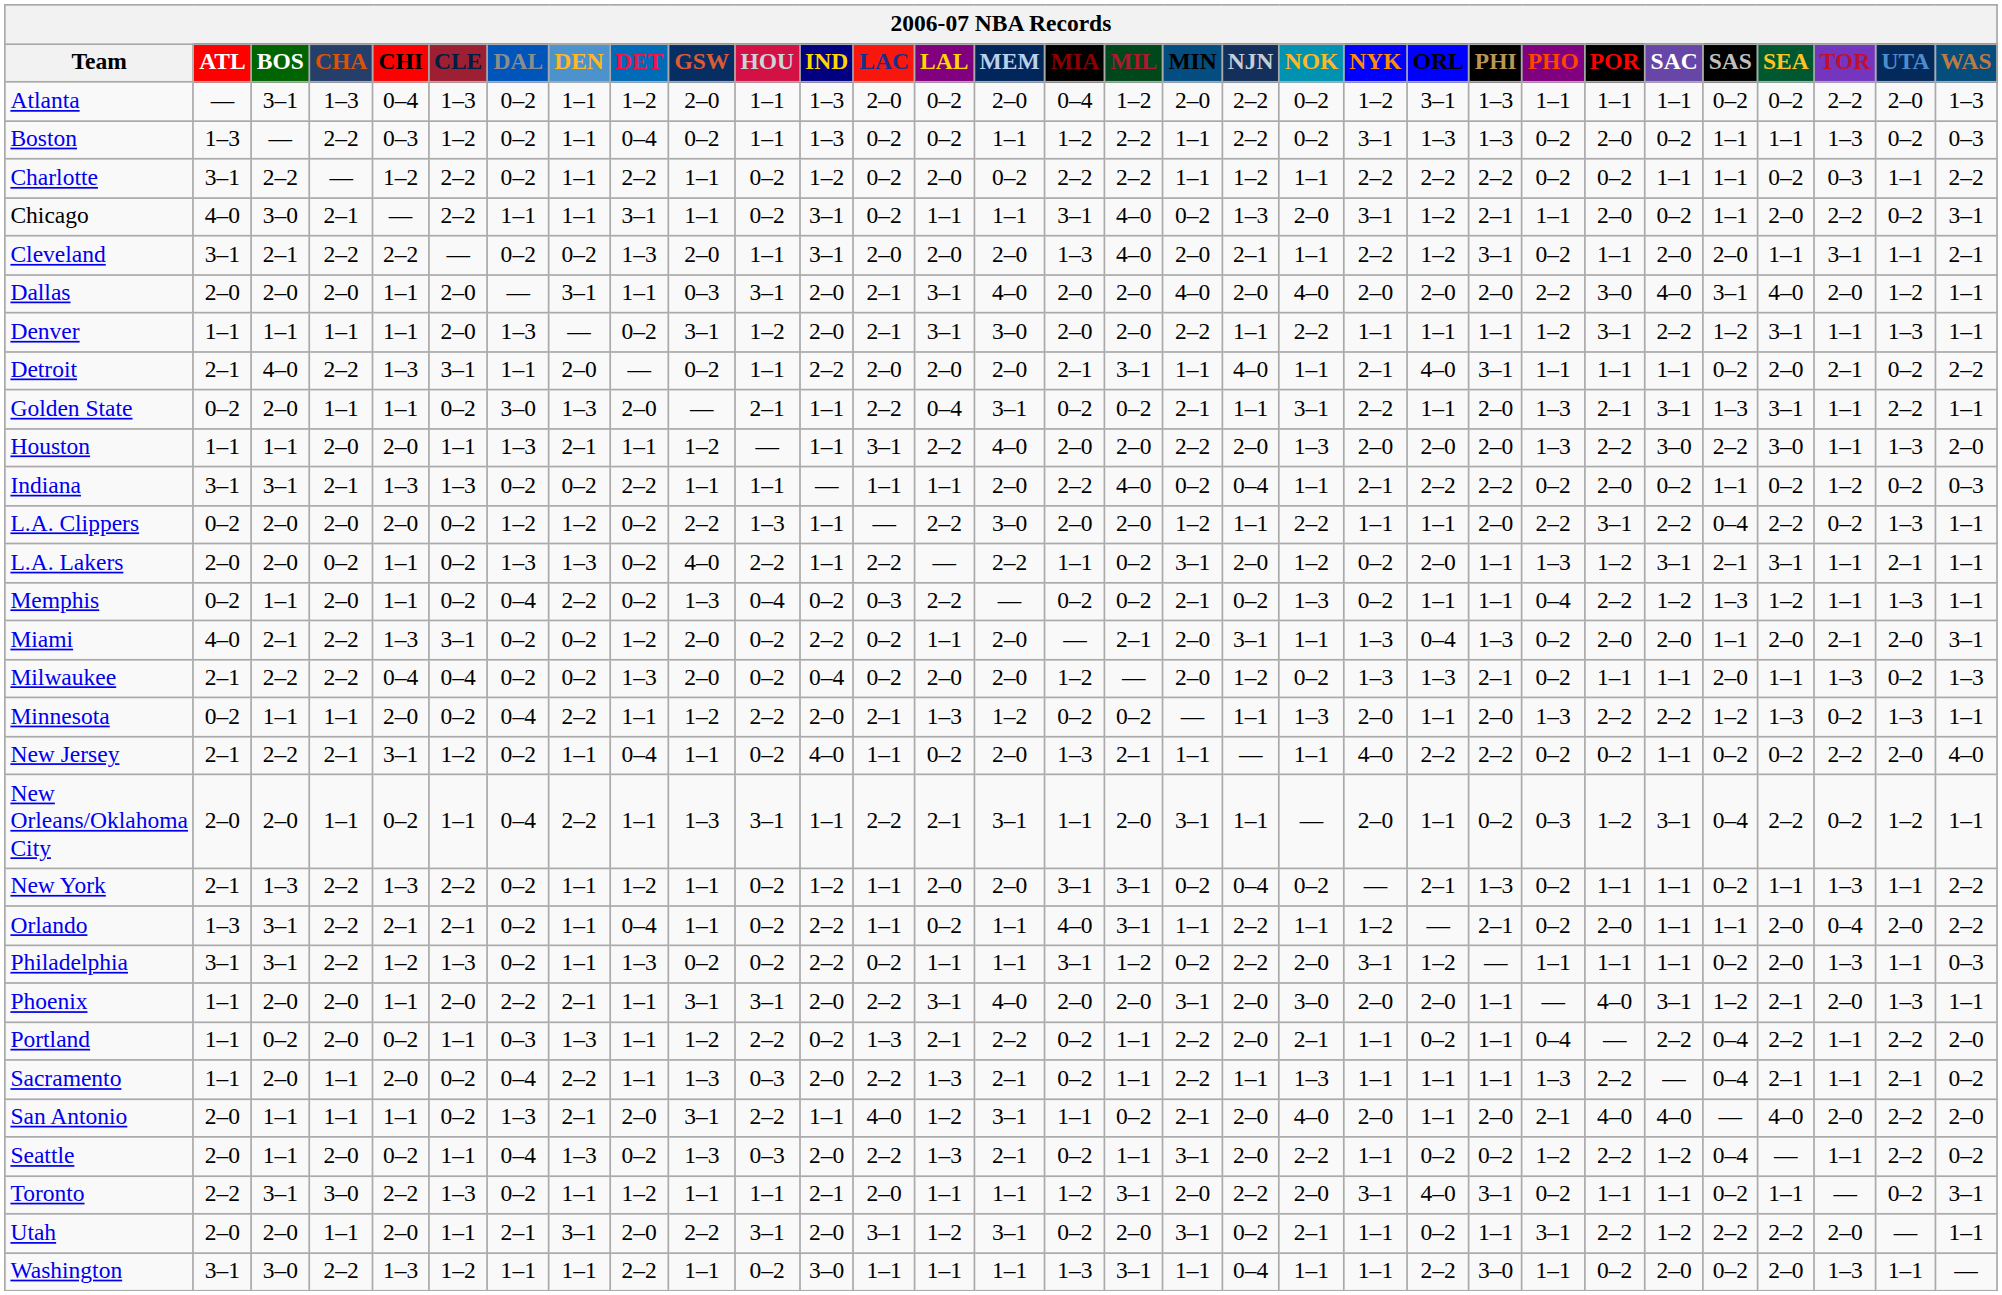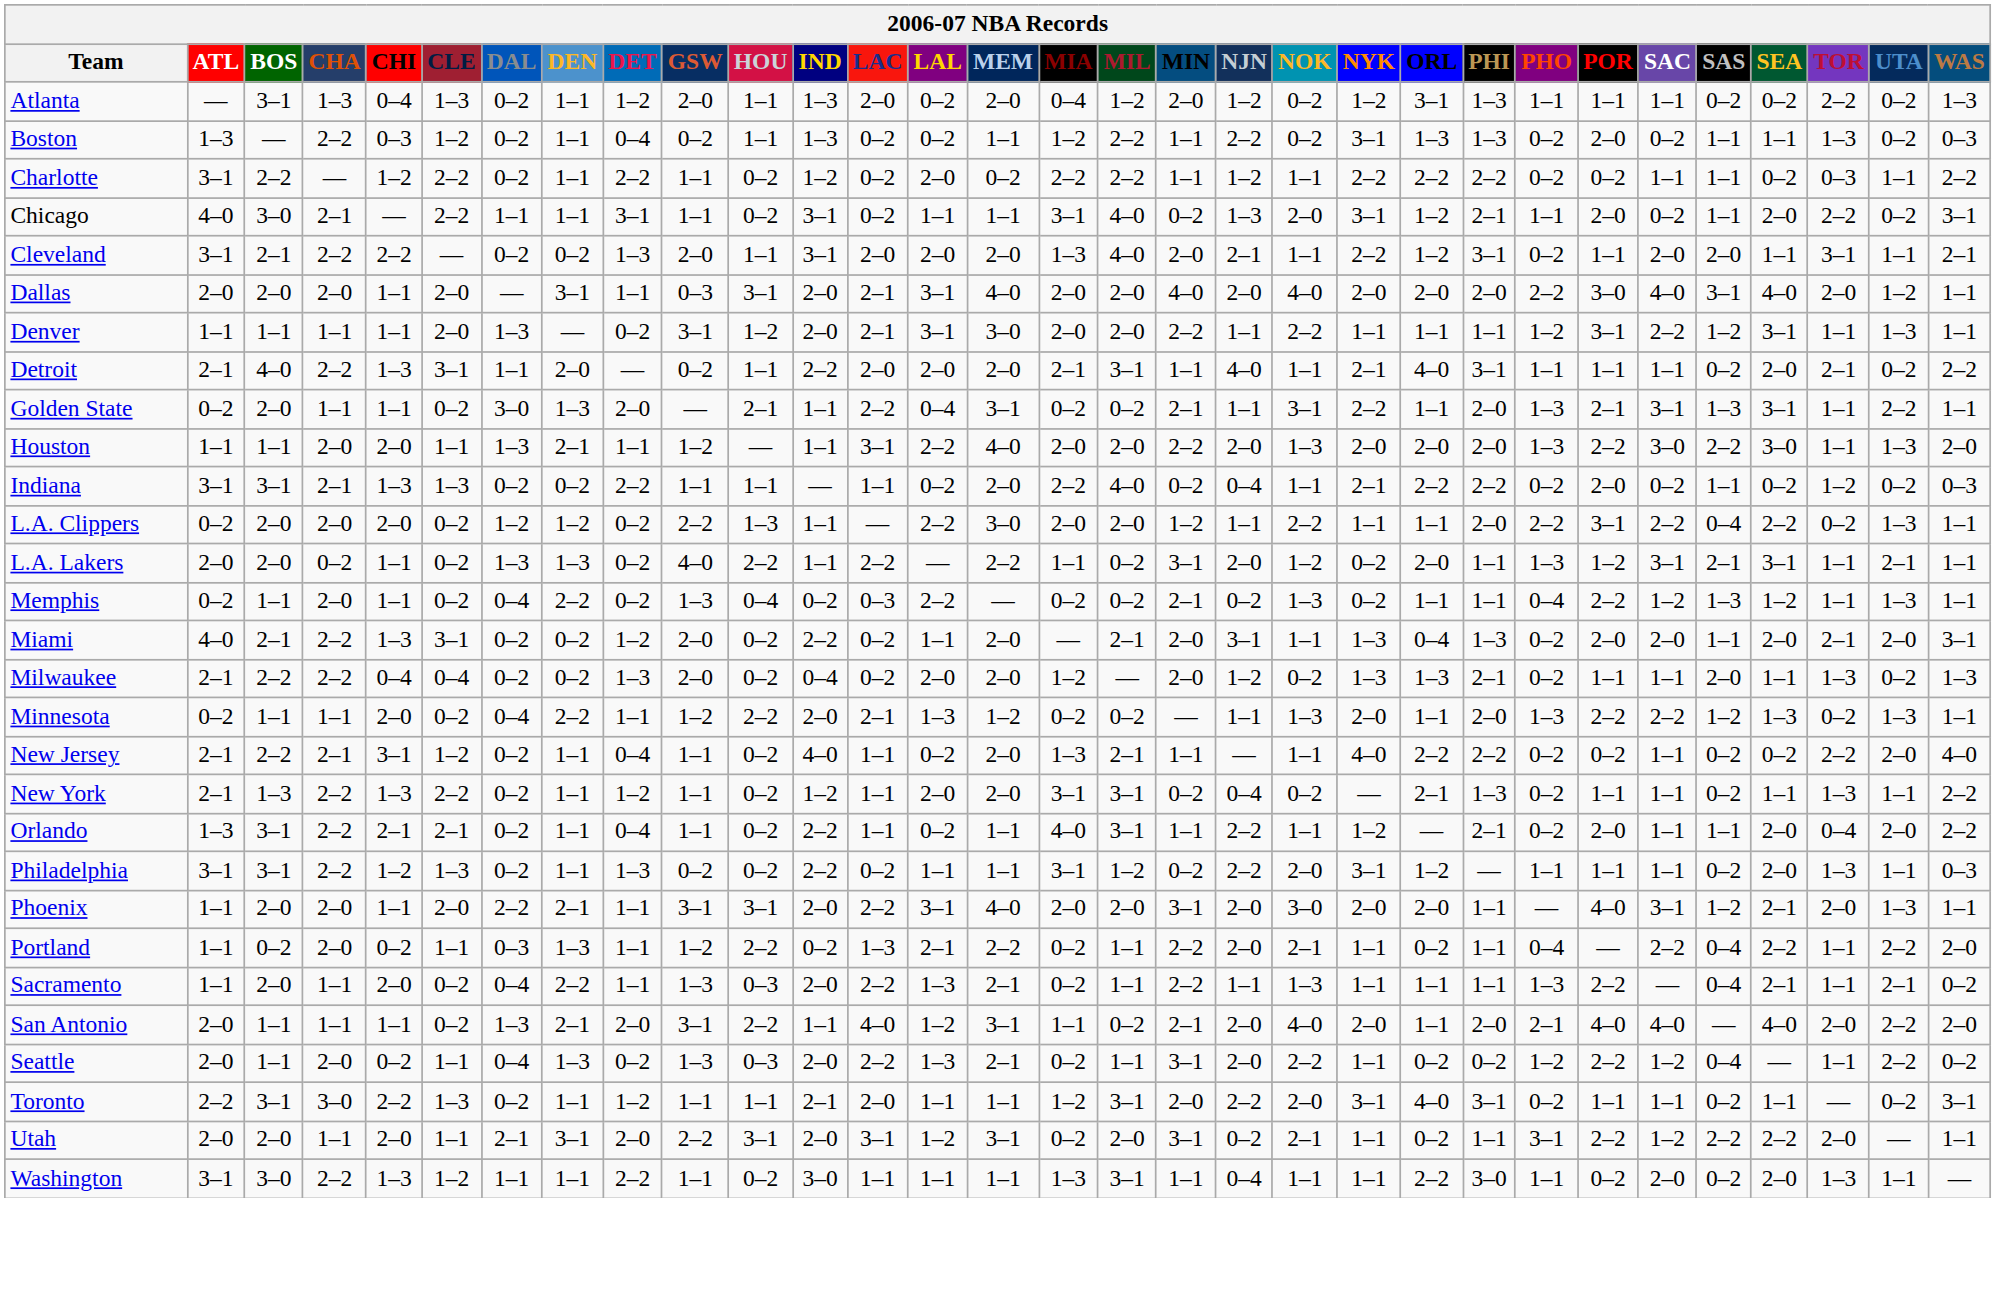Atlanta | NJN: 2–2 -> 1–2
Atlanta | UTA: 2–0 -> 0–2
Indiana | LAL: 1–1 -> 0–2
- row: New Orleans/Oklahoma City | 2–0 | 2–0 | 1–1 | 0–2 | 1–1 | 0–4 | 2–2 | 1–1 | 1–3 | 3–1 | 1–1 | 2–2 | 2–1 | 3–1 | 1–1 | 2–0 | 3–1 | 1–1 | — | 2–0 | 1–1 | 0–2 | 0–3 | 1–2 | 3–1 | 0–4 | 2–2 | 0–2 | 1–2 | 1–1
